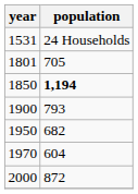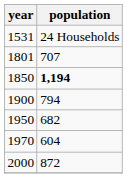1801 | population: 705 -> 707
1900 | population: 793 -> 794
